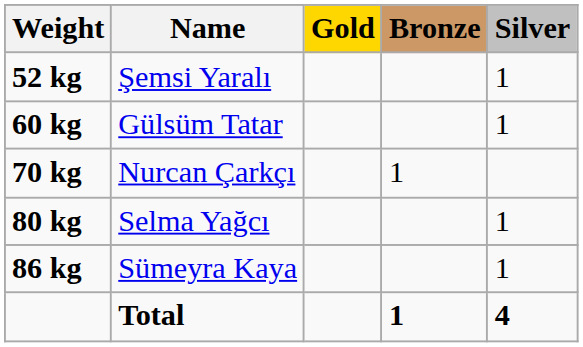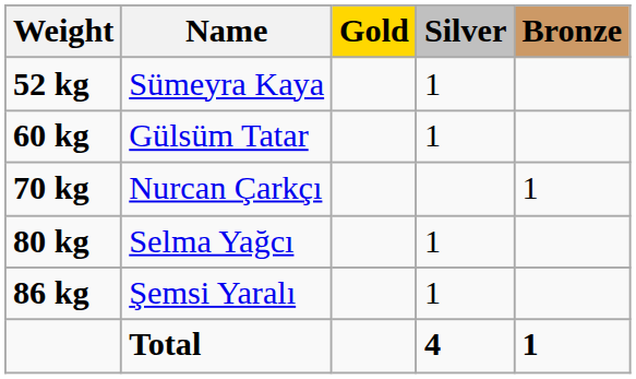columns swapped: Silver <-> Bronze
52 kg | Name: Şemsi Yaralı -> Sümeyra Kaya
86 kg | Name: Sümeyra Kaya -> Şemsi Yaralı
